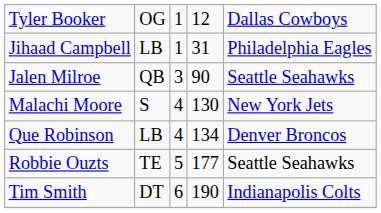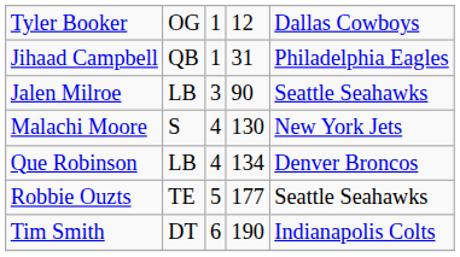Jihaad Campbell | column 2: LB -> QB
Jalen Milroe | column 2: QB -> LB
